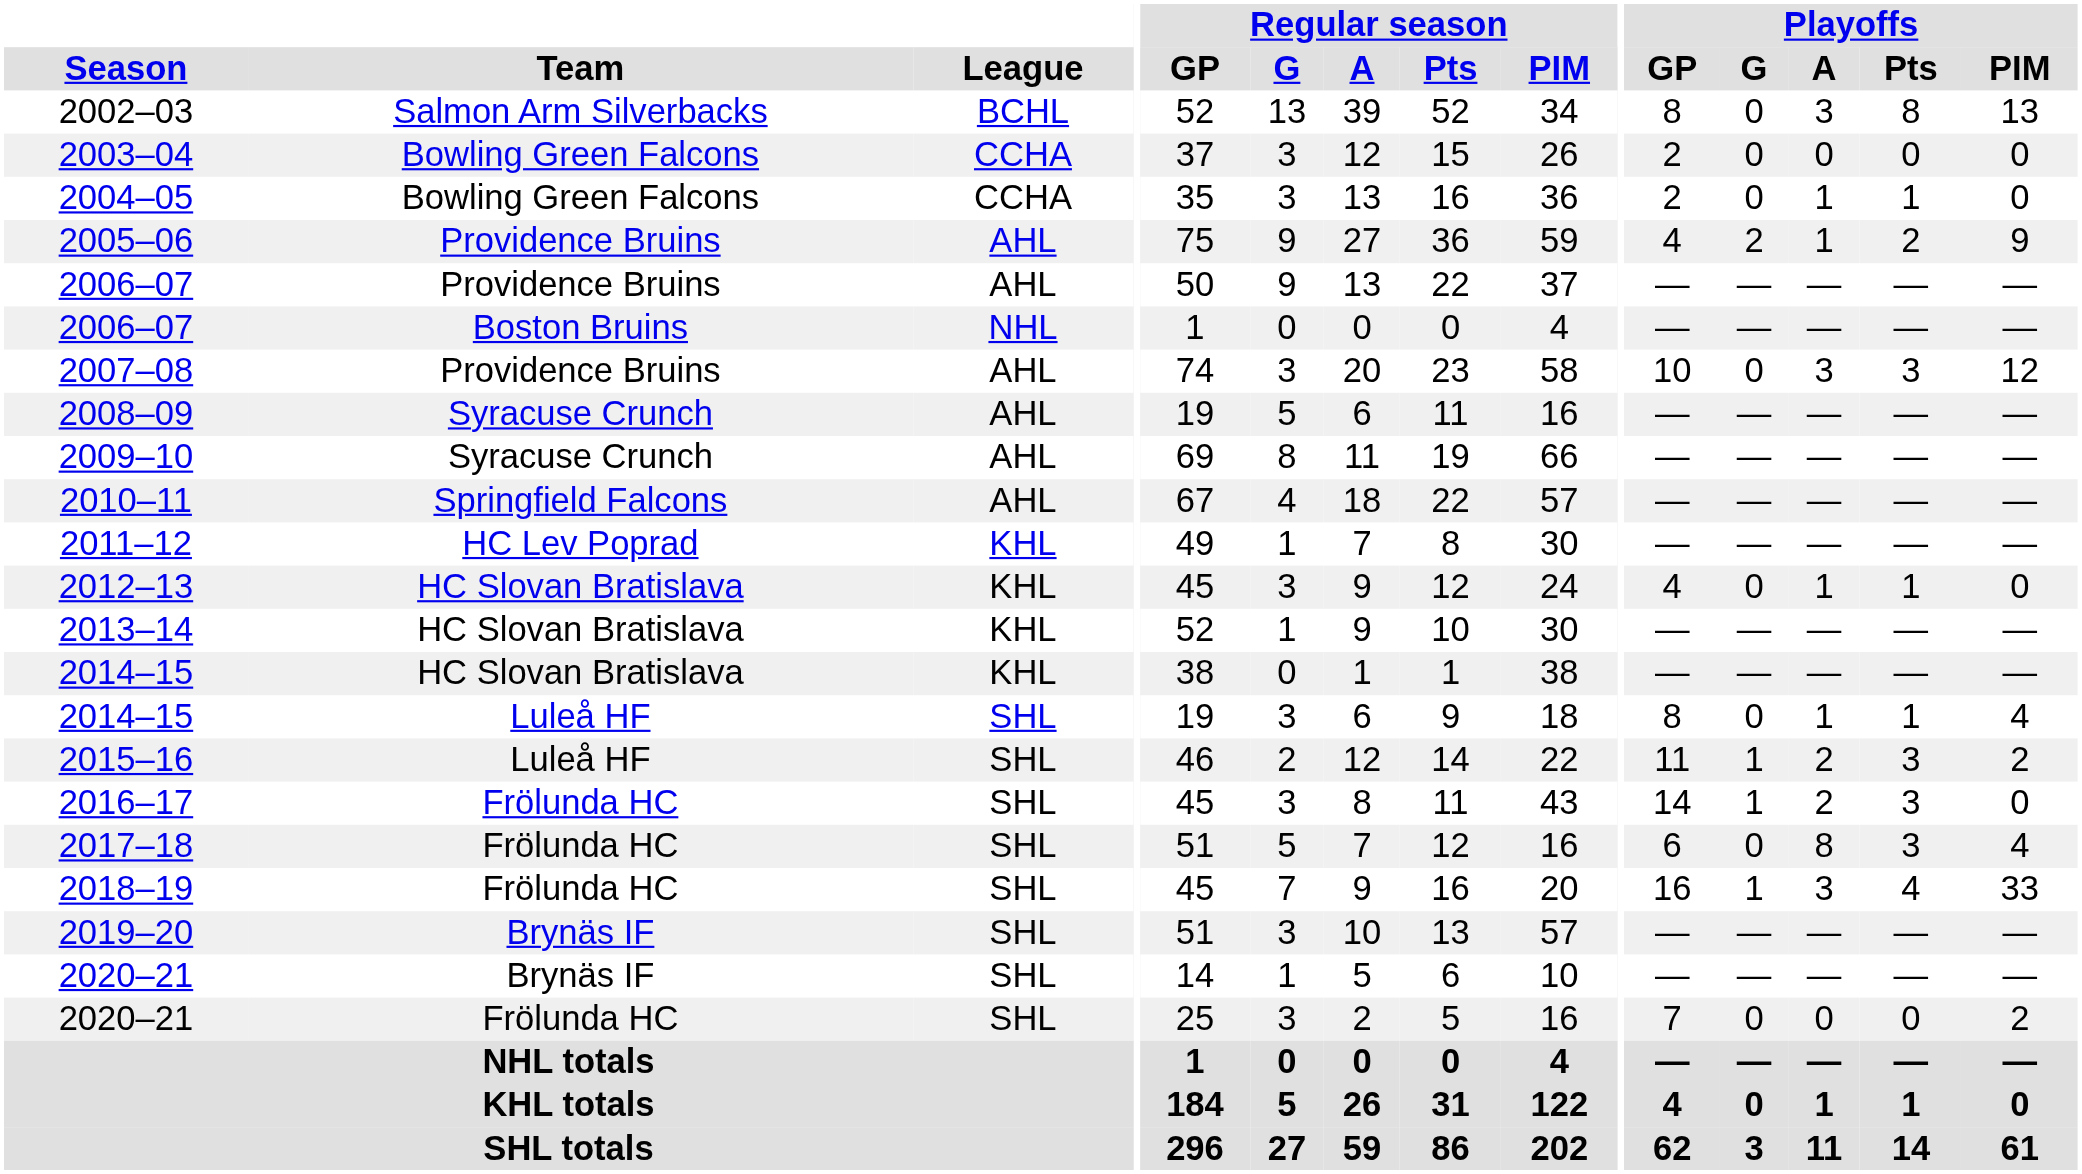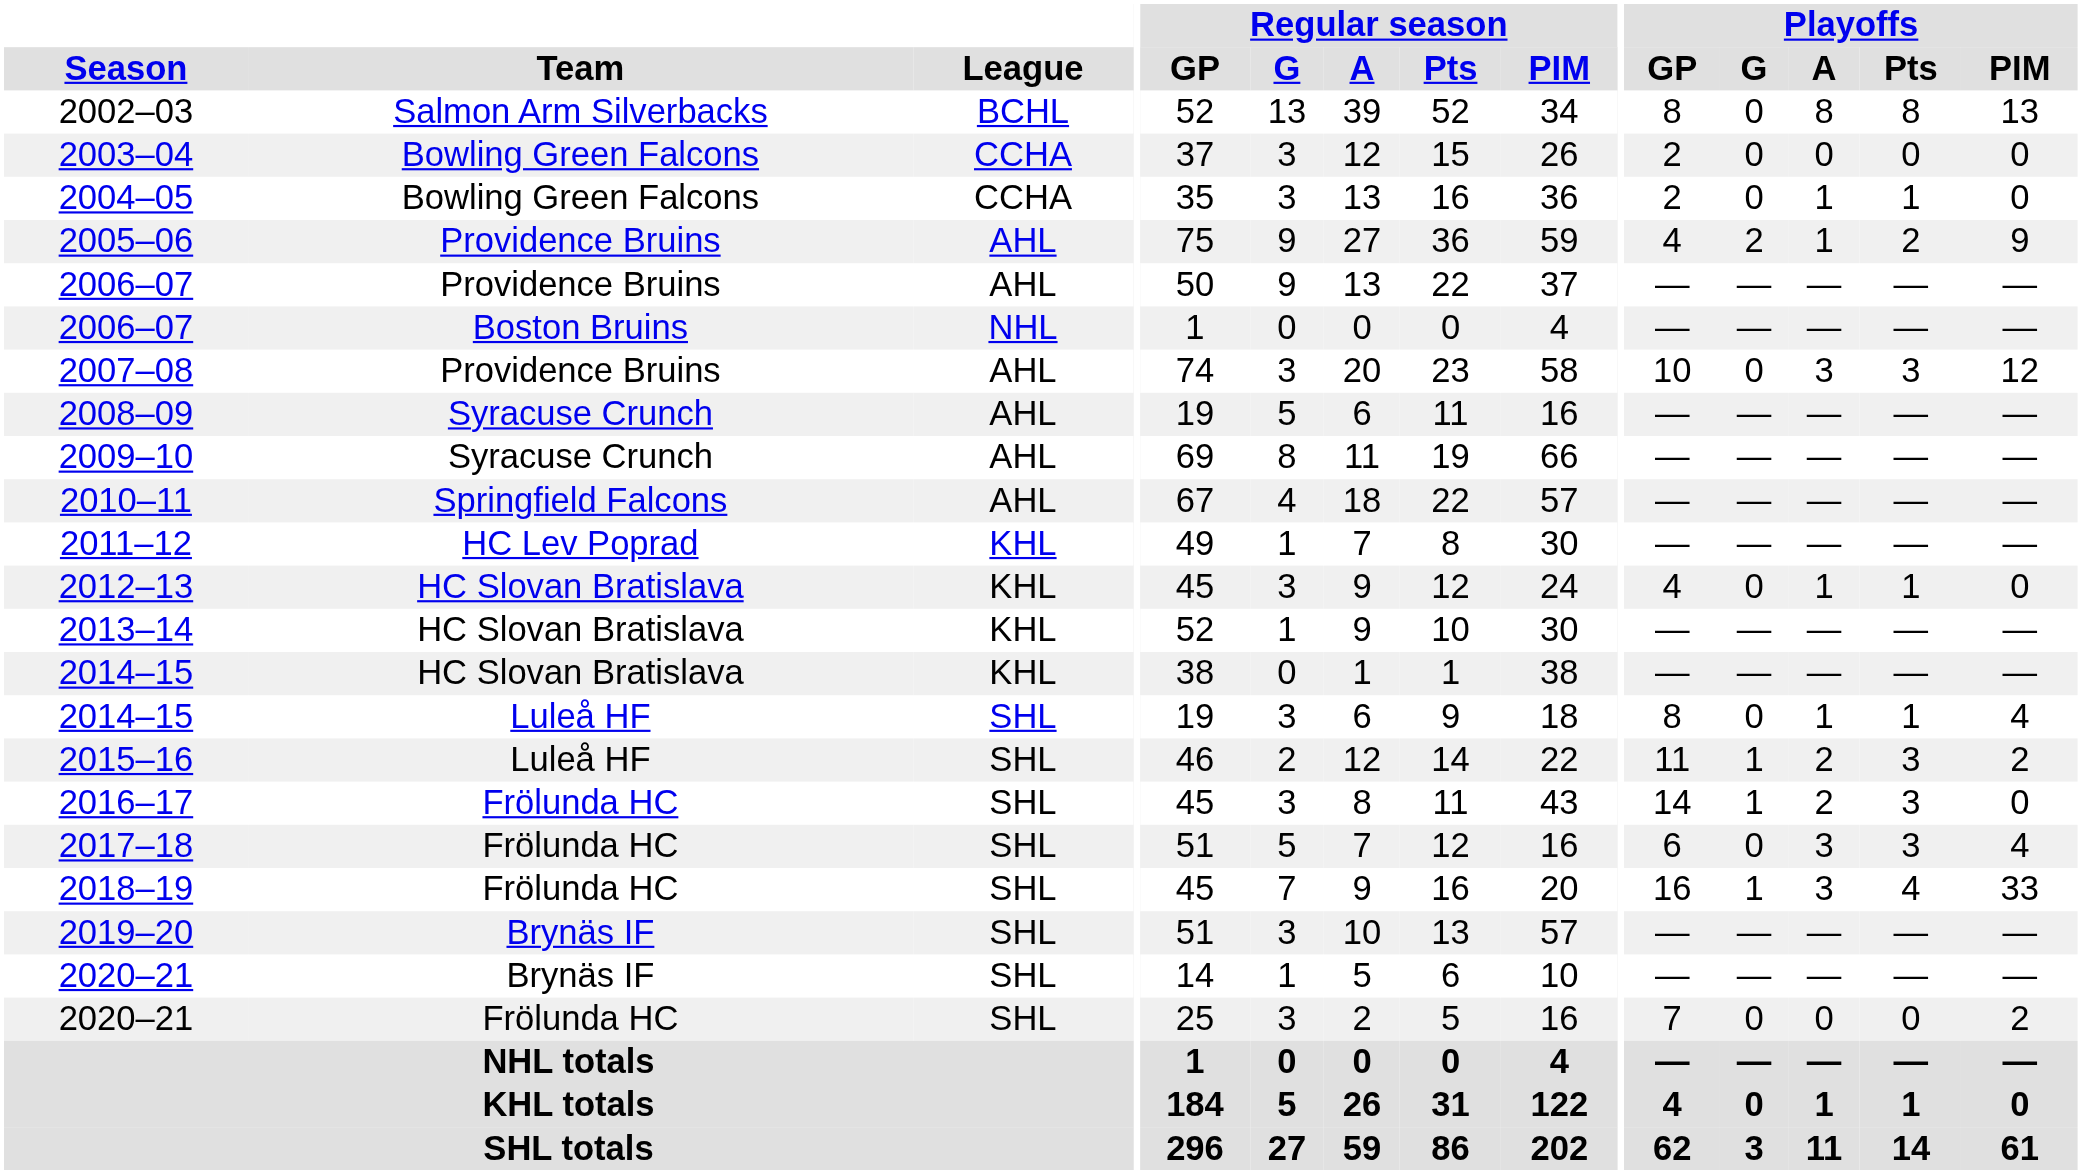2002–03 | Playoffs / A: 3 -> 8
2017–18 | Playoffs / A: 8 -> 3
